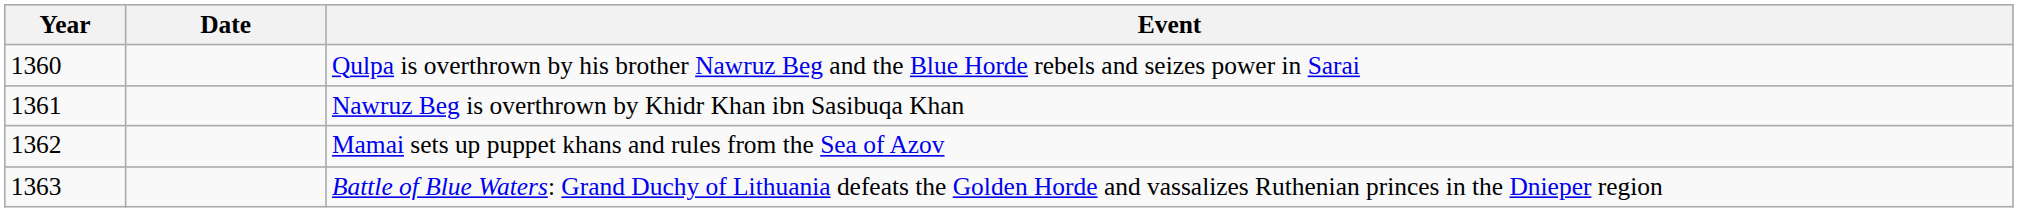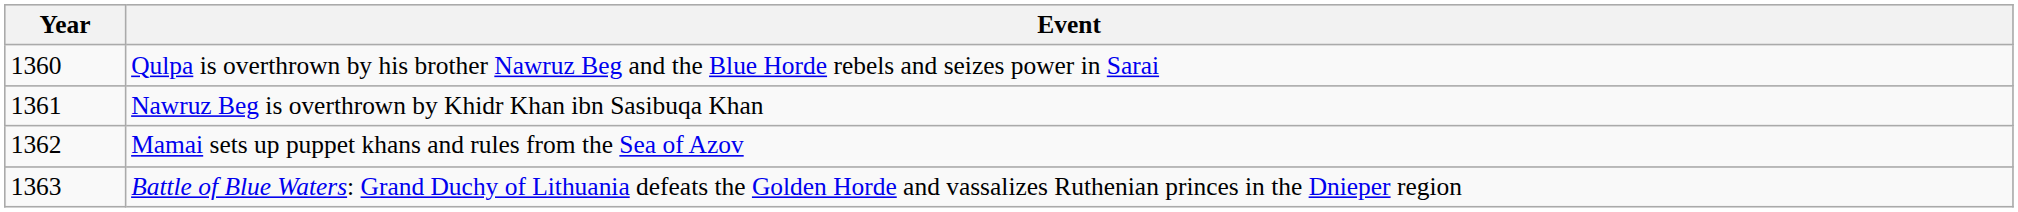- column: Date
